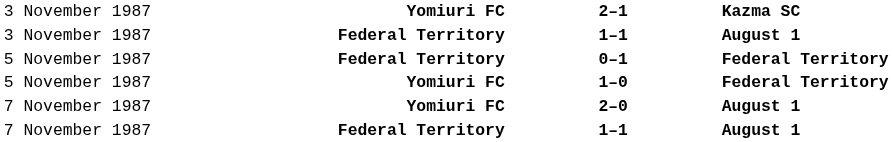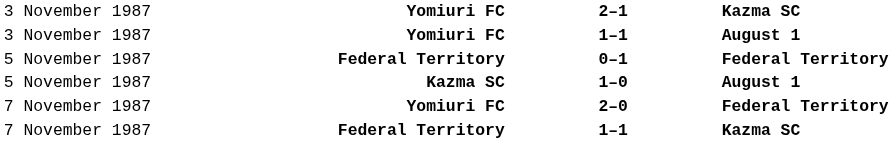3 November 1987 / 1–1 | column 2: Federal Territory -> Yomiuri FC
1–0 | column 2: Yomiuri FC -> Kazma SC
1–0 | column 4: Federal Territory -> August 1
2–0 | column 4: August 1 -> Federal Territory
7 November 1987 / 1–1 | column 4: August 1 -> Kazma SC
